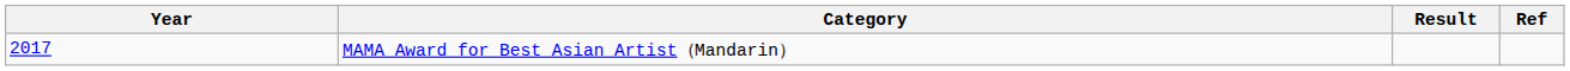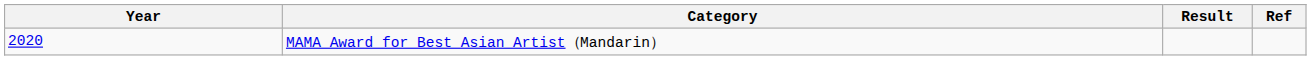MAMA Award for Best Asian Artist（Mandarin） | Year: 2017 -> 2020
